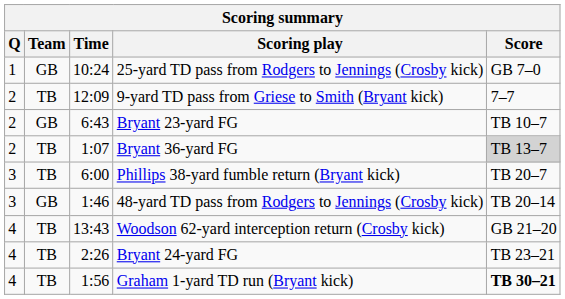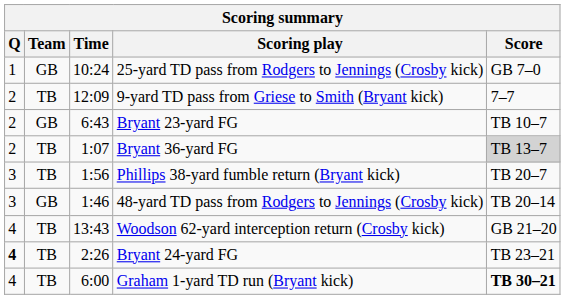Phillips 38-yard fumble return (Bryant kick) | Time: 6:00 -> 1:56
Bryant 24-yard FG | Q: normal -> bold
Graham 1-yard TD run (Bryant kick) | Time: 1:56 -> 6:00
